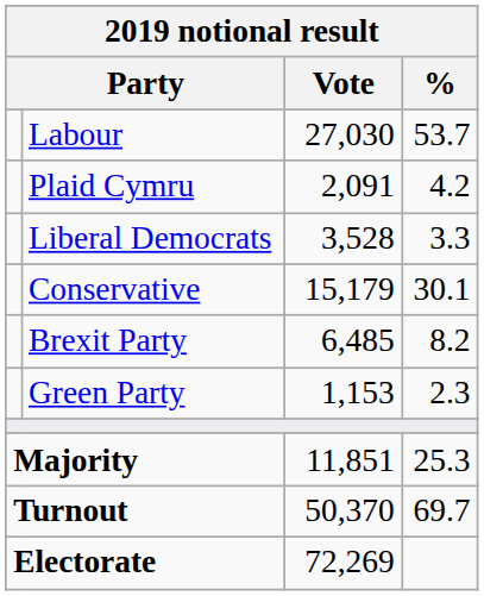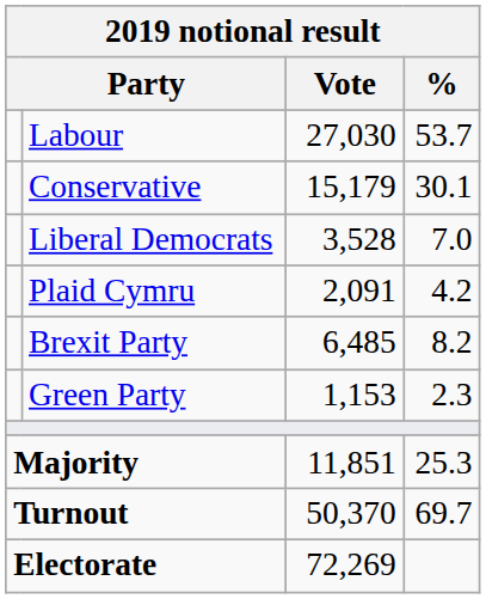rows swapped: Conservative <-> Plaid Cymru
Liberal Democrats | %: 3.3 -> 7.0
